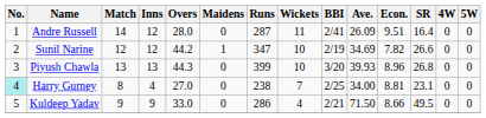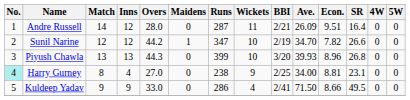Andre Russell | BBI: 2/41 -> 2/21
Sunil Narine | Ave.: 34.69 -> 34.70
Harry Gurney | Wickets: 7 -> 9
Kuldeep Yadav | BBI: 2/21 -> 2/41
